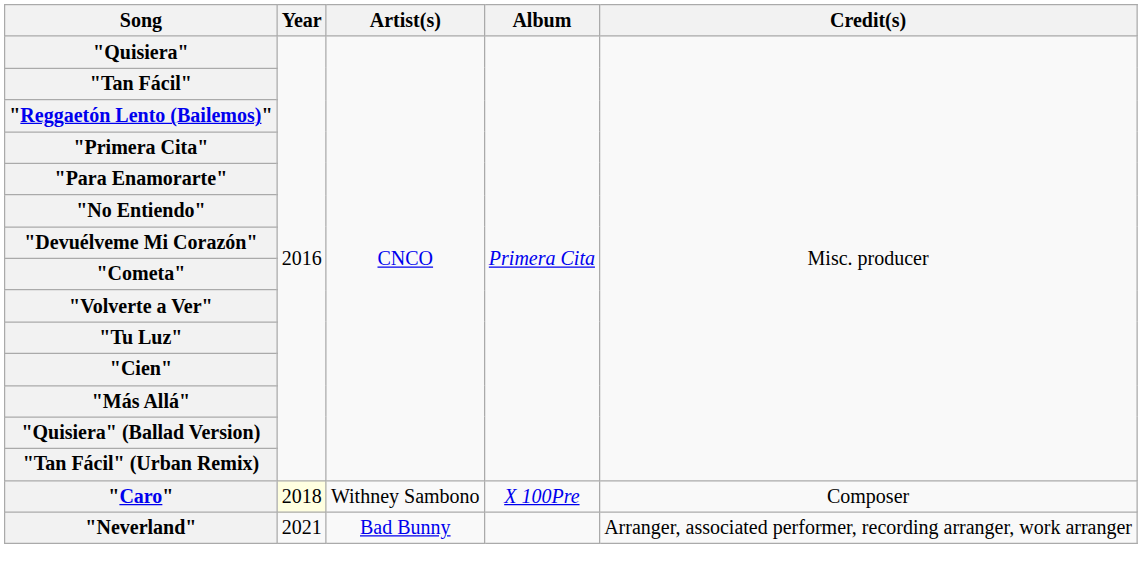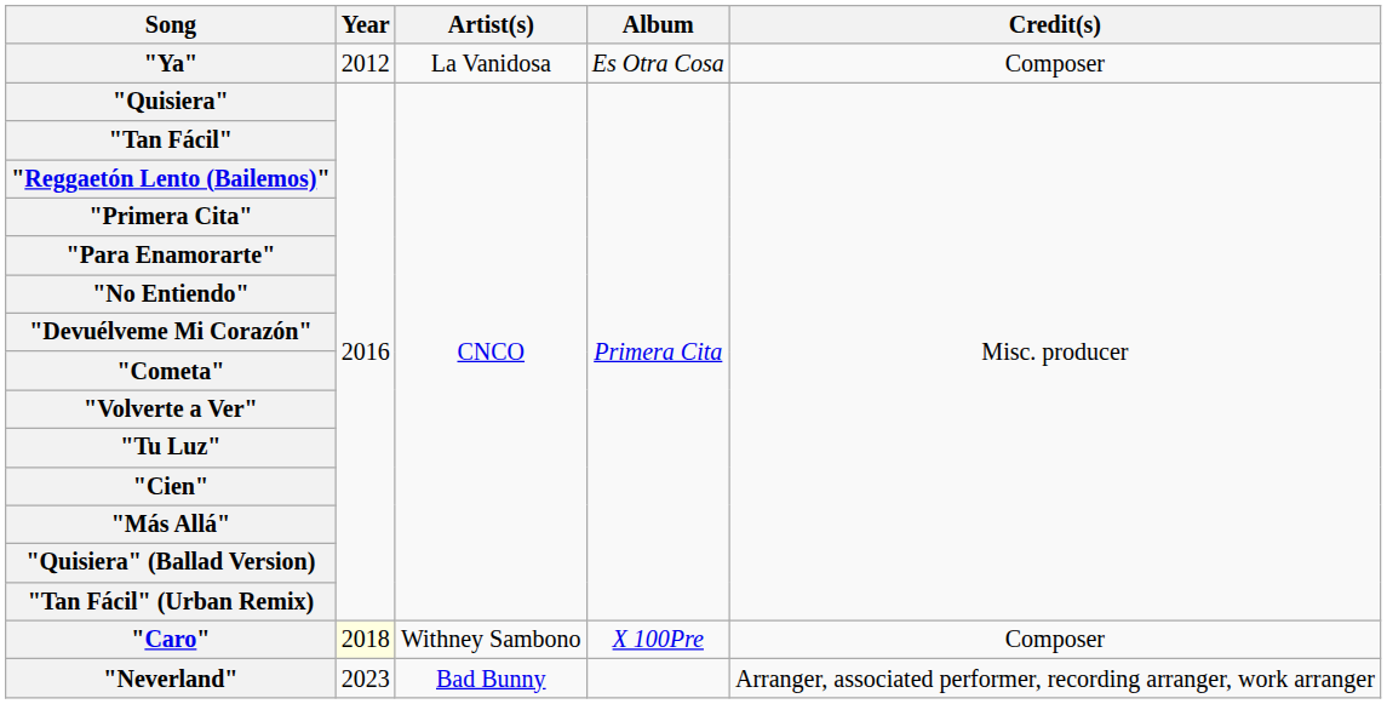+ row: "Ya" | 2012 | La Vanidosa | Es Otra Cosa | Composer
"Neverland" | Year: 2021 -> 2023
